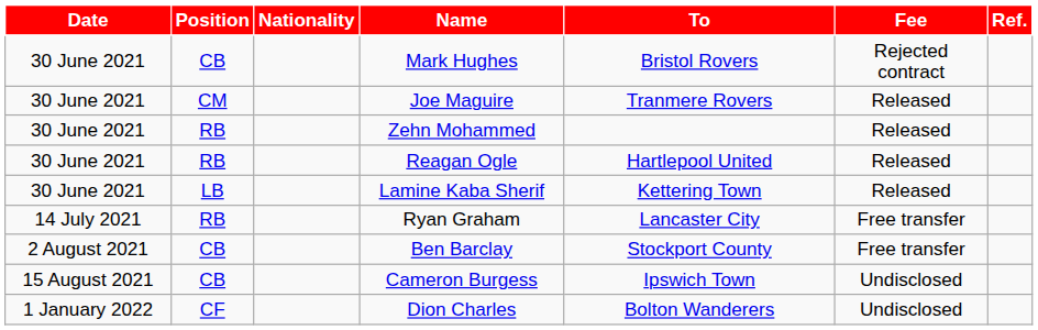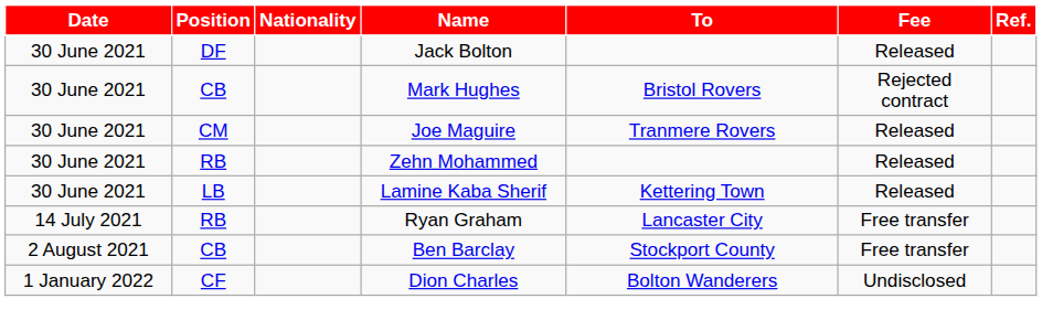+ row: 30 June 2021 | DF | Jack Bolton | Released
- row: 30 June 2021 | RB | Reagan Ogle | Hartlepool United | Released
- row: 15 August 2021 | CB | Cameron Burgess | Ipswich Town | Undisclosed
